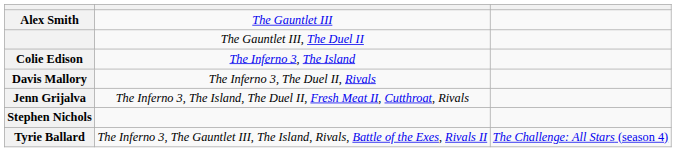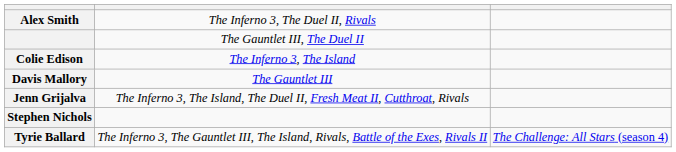Alex Smith | column 2: The Gauntlet III -> The Inferno 3, The Duel II, Rivals
Davis Mallory | column 2: The Inferno 3, The Duel II, Rivals -> The Gauntlet III
